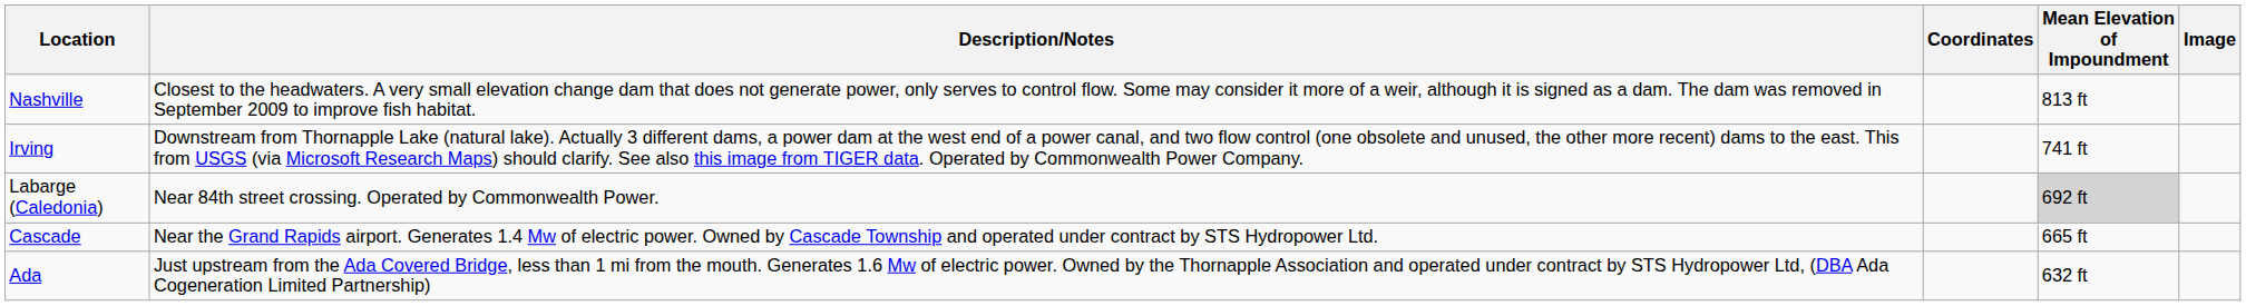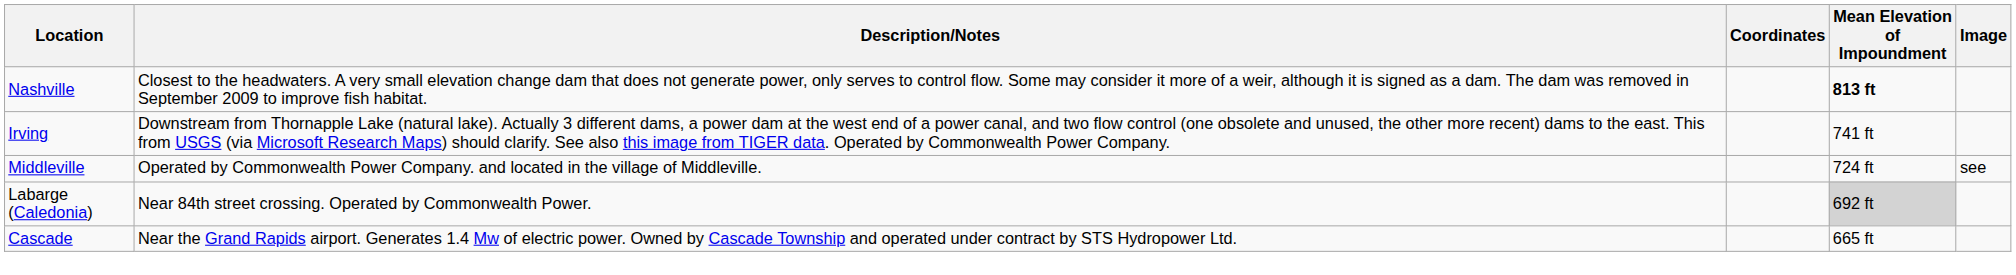Nashville | Mean Elevation of Impoundment: normal -> bold
+ row: Middleville | Operated by Commonwealth Power Company. and located in the village of Middleville. | 724 ft | see
- row: Ada | Just upstream from the Ada Covered Bridge, less than 1 mi from the mouth. Generates 1.6 Mw of electric power. Owned by the Thornapple Association and operated under contract by STS Hydropower Ltd, (DBA Ada Cogeneration Limited Partnership) | 632 ft
